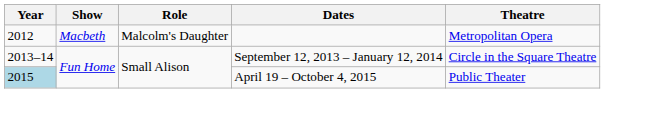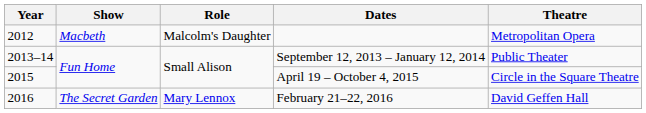September 12, 2013 – January 12, 2014 | Theatre: Circle in the Square Theatre -> Public Theater
April 19 – October 4, 2015 | Year: lightblue background -> no background
April 19 – October 4, 2015 | Theatre: Public Theater -> Circle in the Square Theatre
+ row: 2016 | The Secret Garden | Mary Lennox | February 21–22, 2016 | David Geffen Hall
